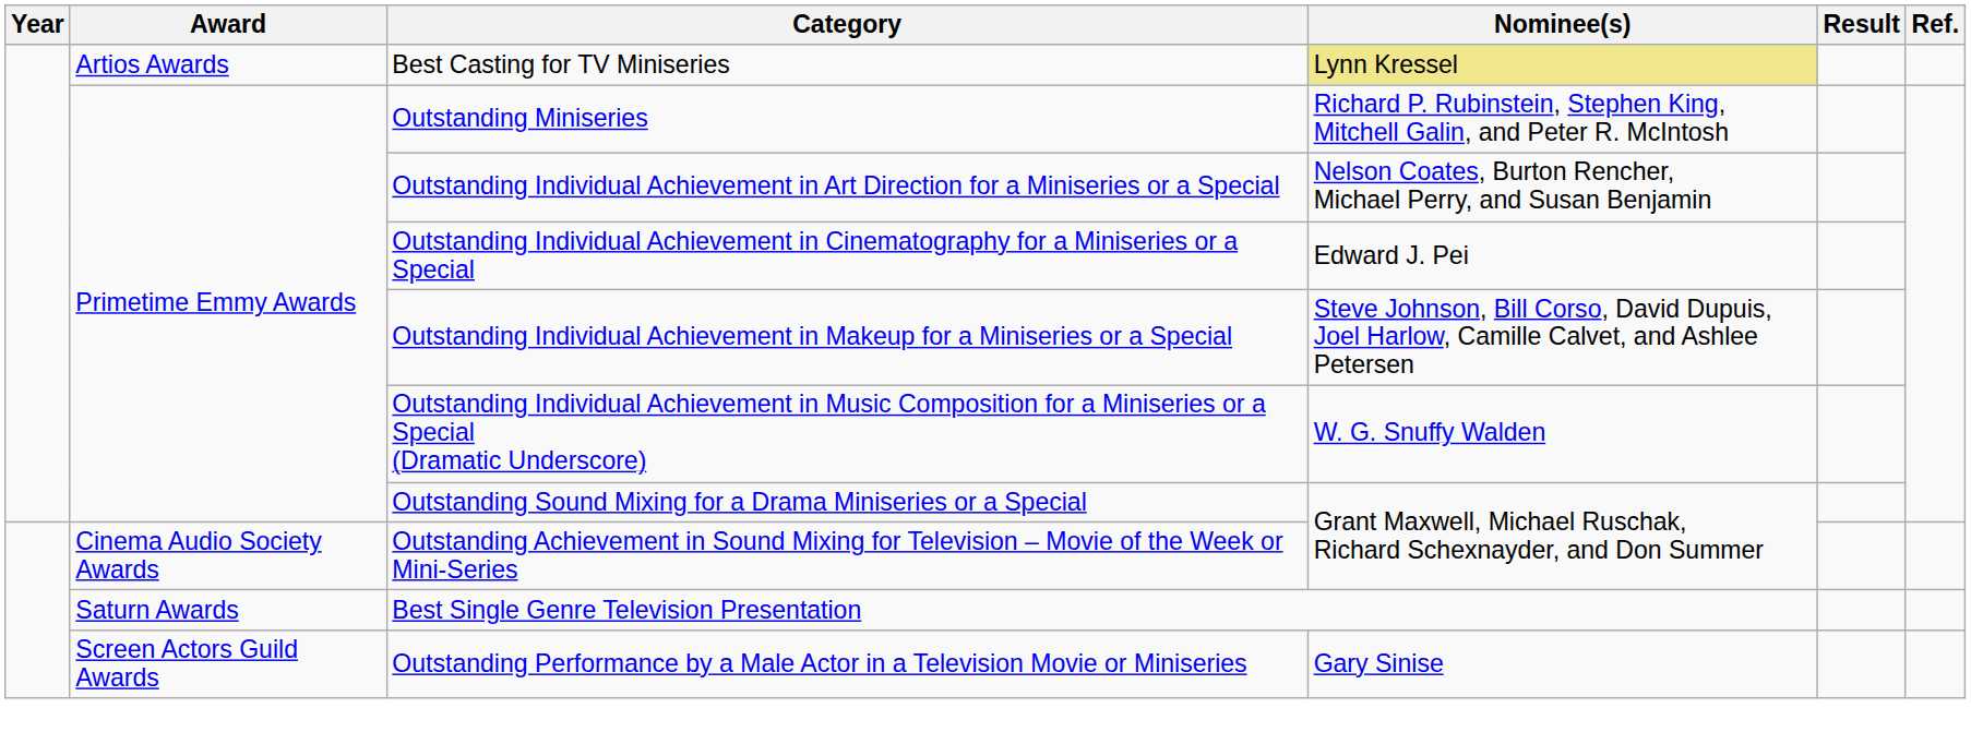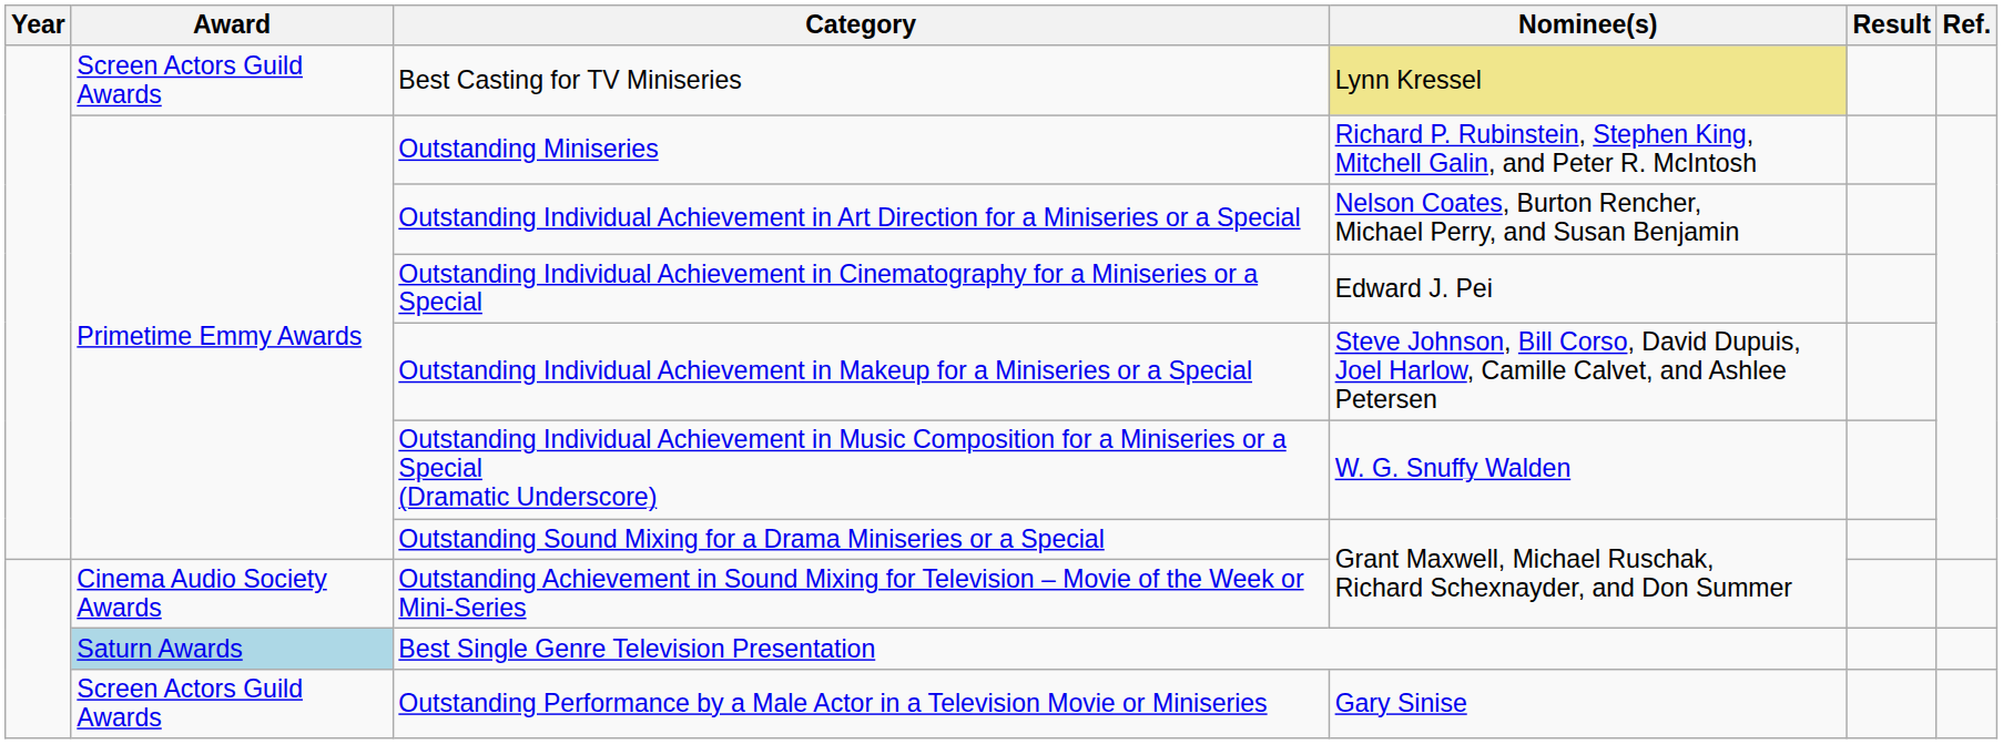Best Casting for TV Miniseries | Award: Artios Awards -> Screen Actors Guild Awards
Best Single Genre Television Presentation | Award: no background -> lightblue background
